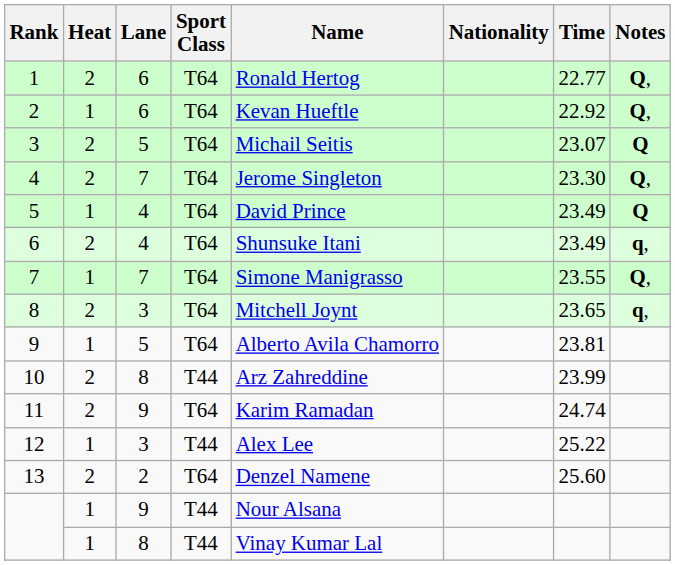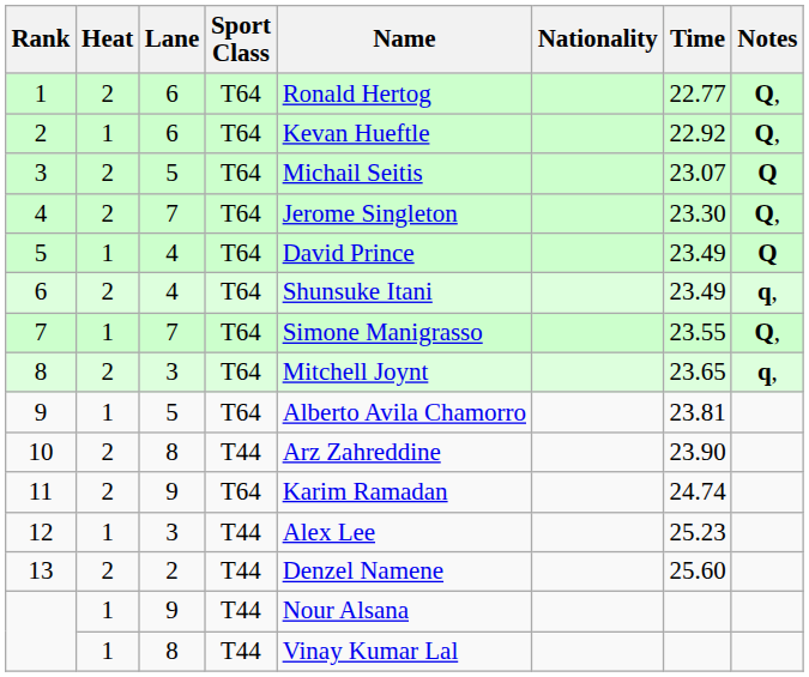10 | Time: 23.99 -> 23.90
12 | Time: 25.22 -> 25.23
13 | Sport Class: T64 -> T44
